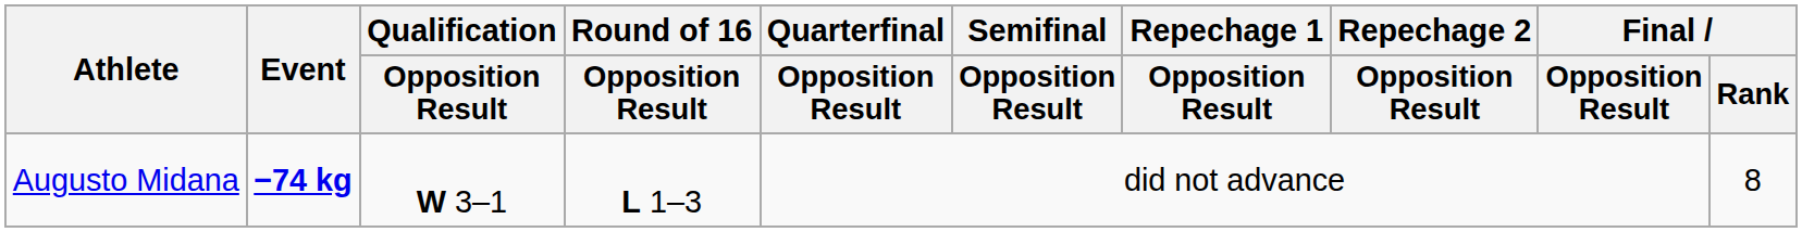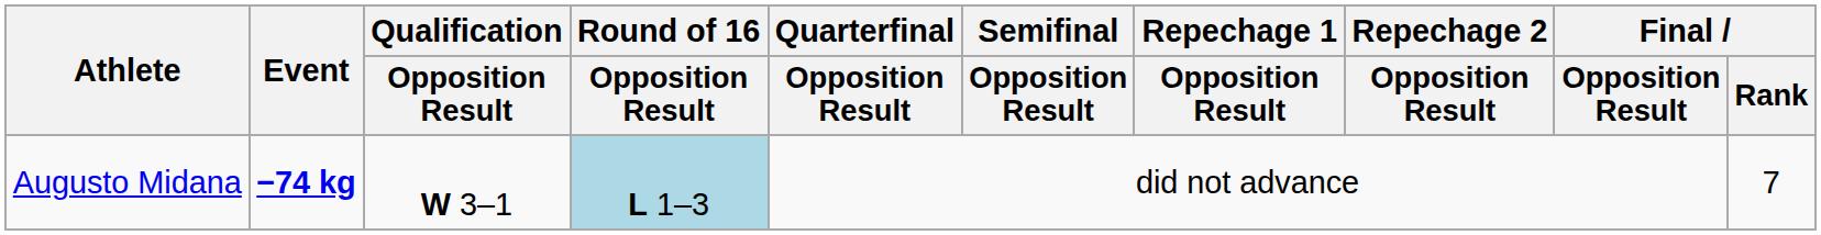Augusto Midana | Round of 16 / Opposition Result: no background -> lightblue background
Augusto Midana | Final / Rank: 8 -> 7
